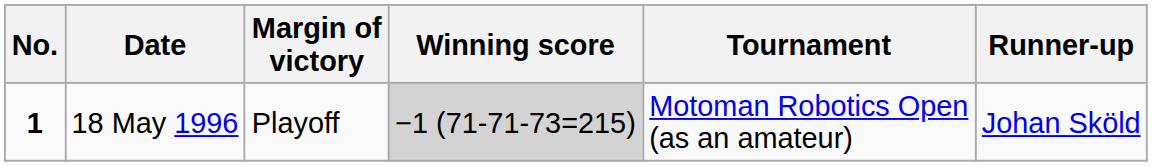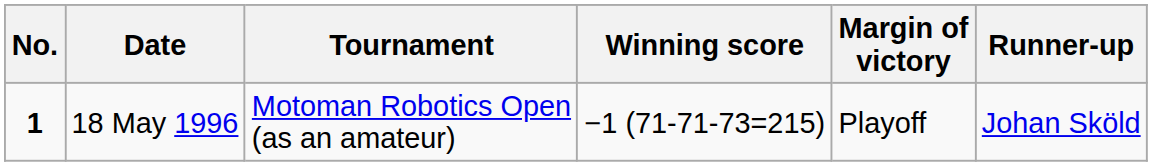columns swapped: Tournament <-> Margin of victory
18 May 1996 | Winning score: lightgrey background -> no background
